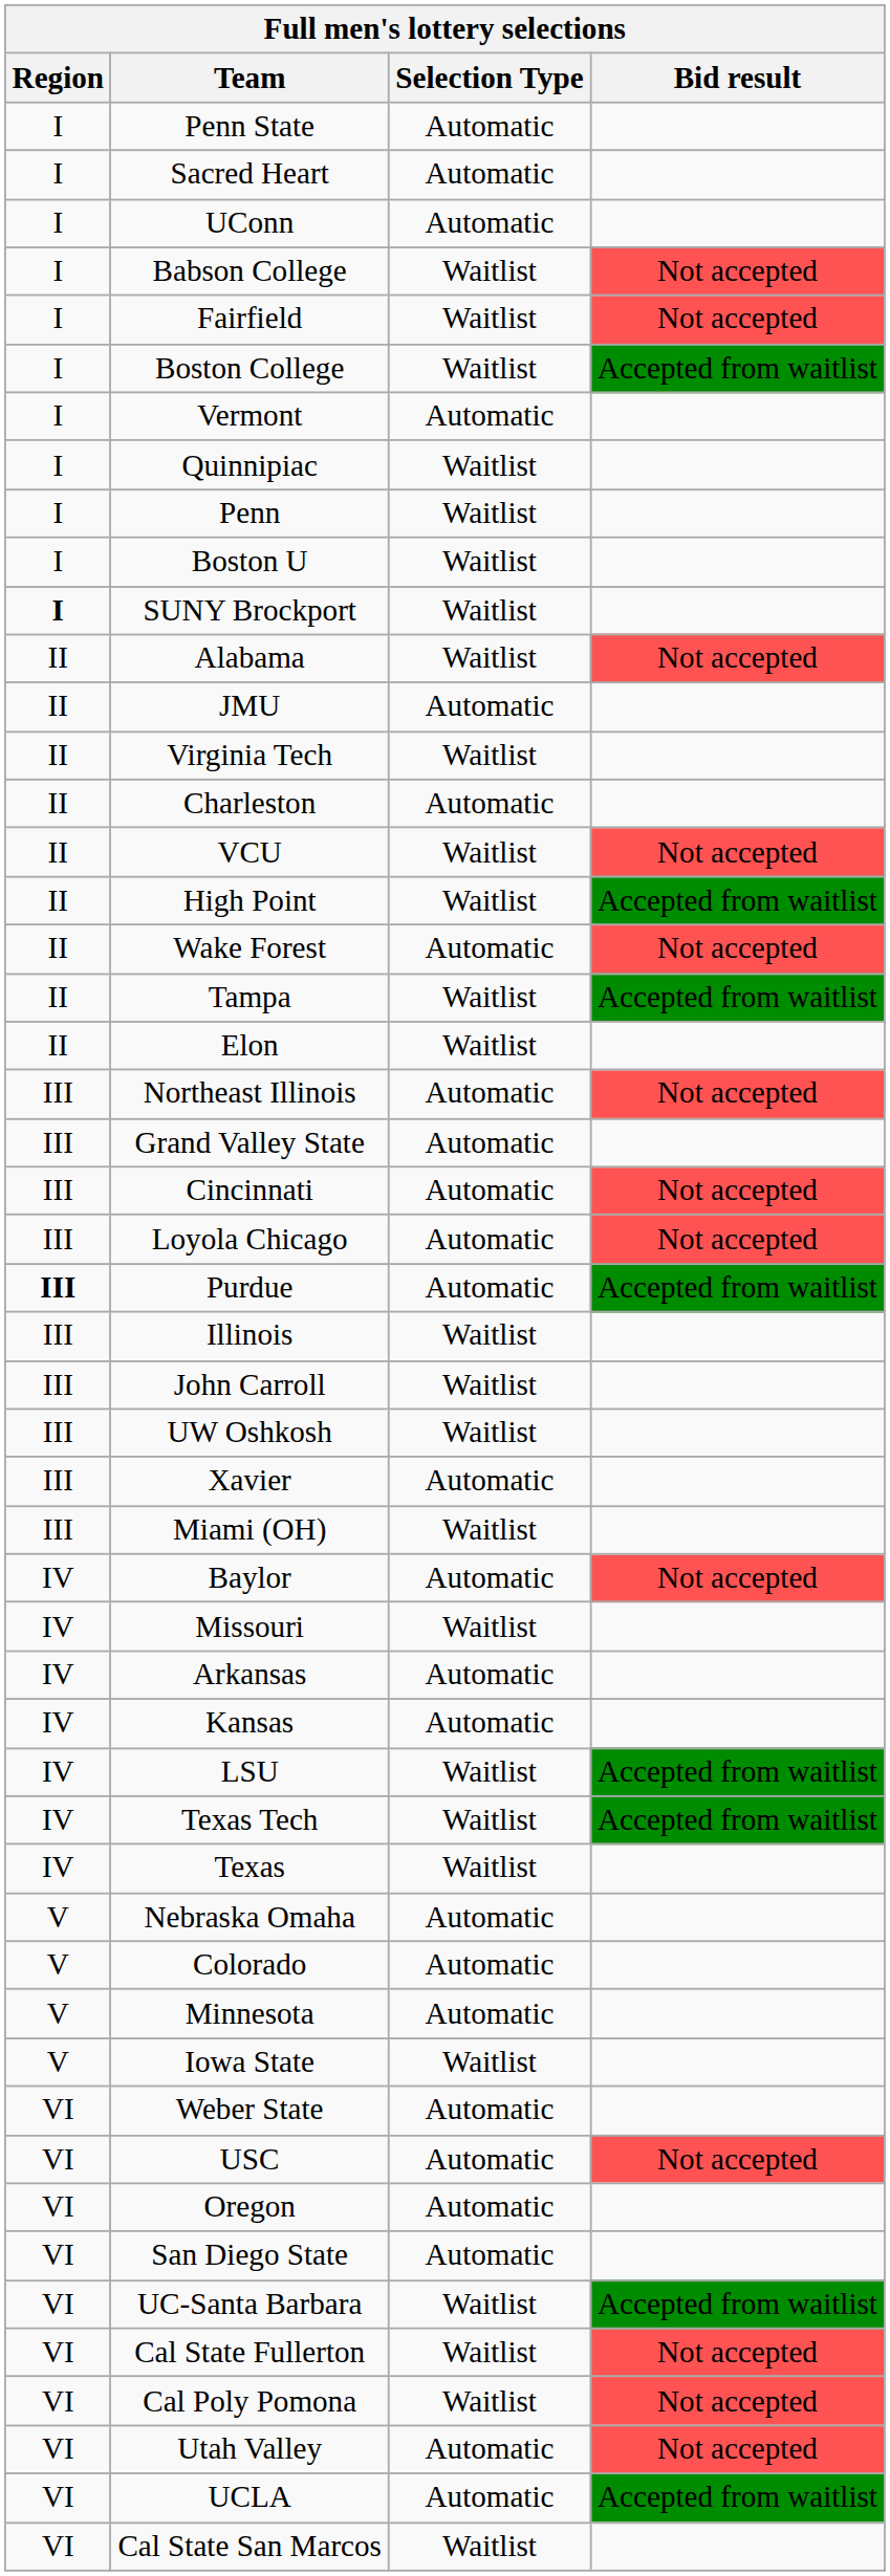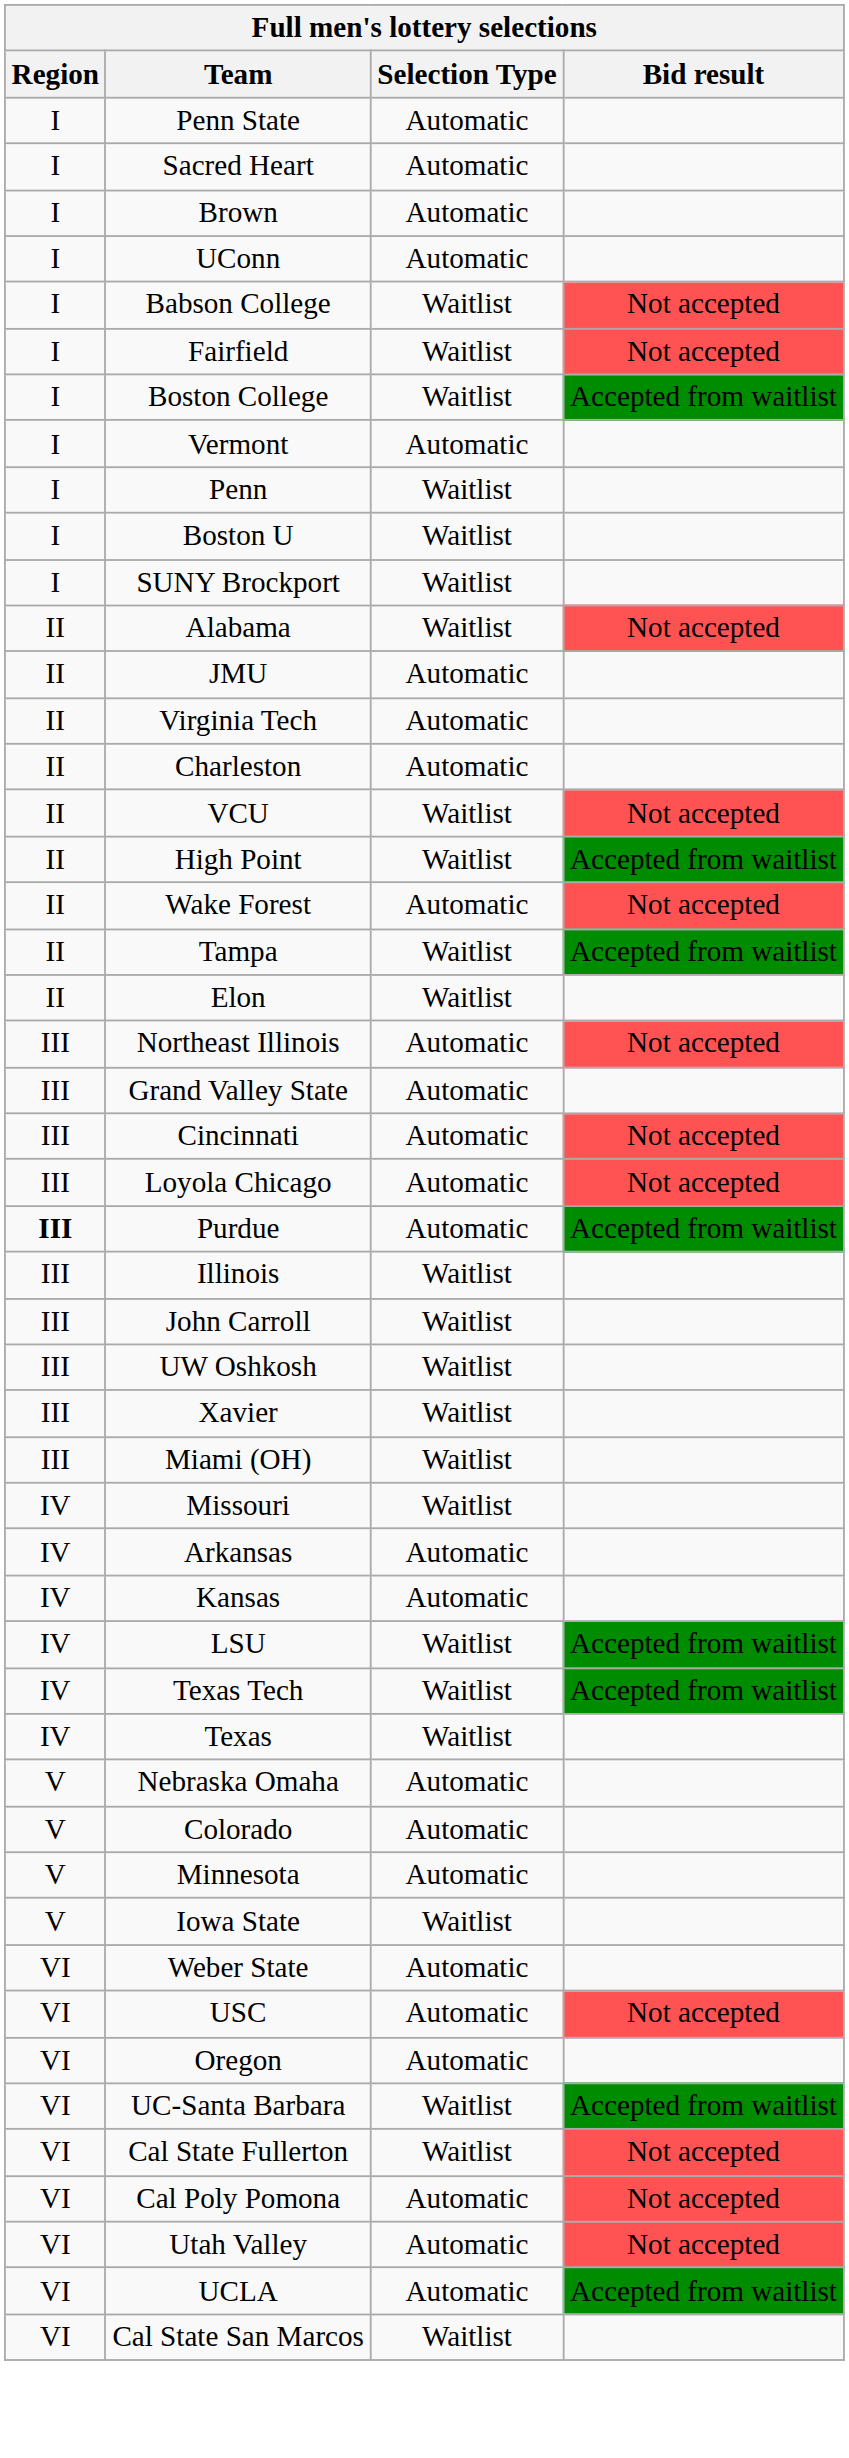+ row: I | Brown | Automatic
- row: I | Quinnipiac | Waitlist
SUNY Brockport | Region: bold -> normal
Virginia Tech | Selection Type: Waitlist -> Automatic
Xavier | Selection Type: Automatic -> Waitlist
- row: IV | Baylor | Automatic | Not accepted
- row: VI | San Diego State | Automatic
Cal Poly Pomona | Selection Type: Waitlist -> Automatic
